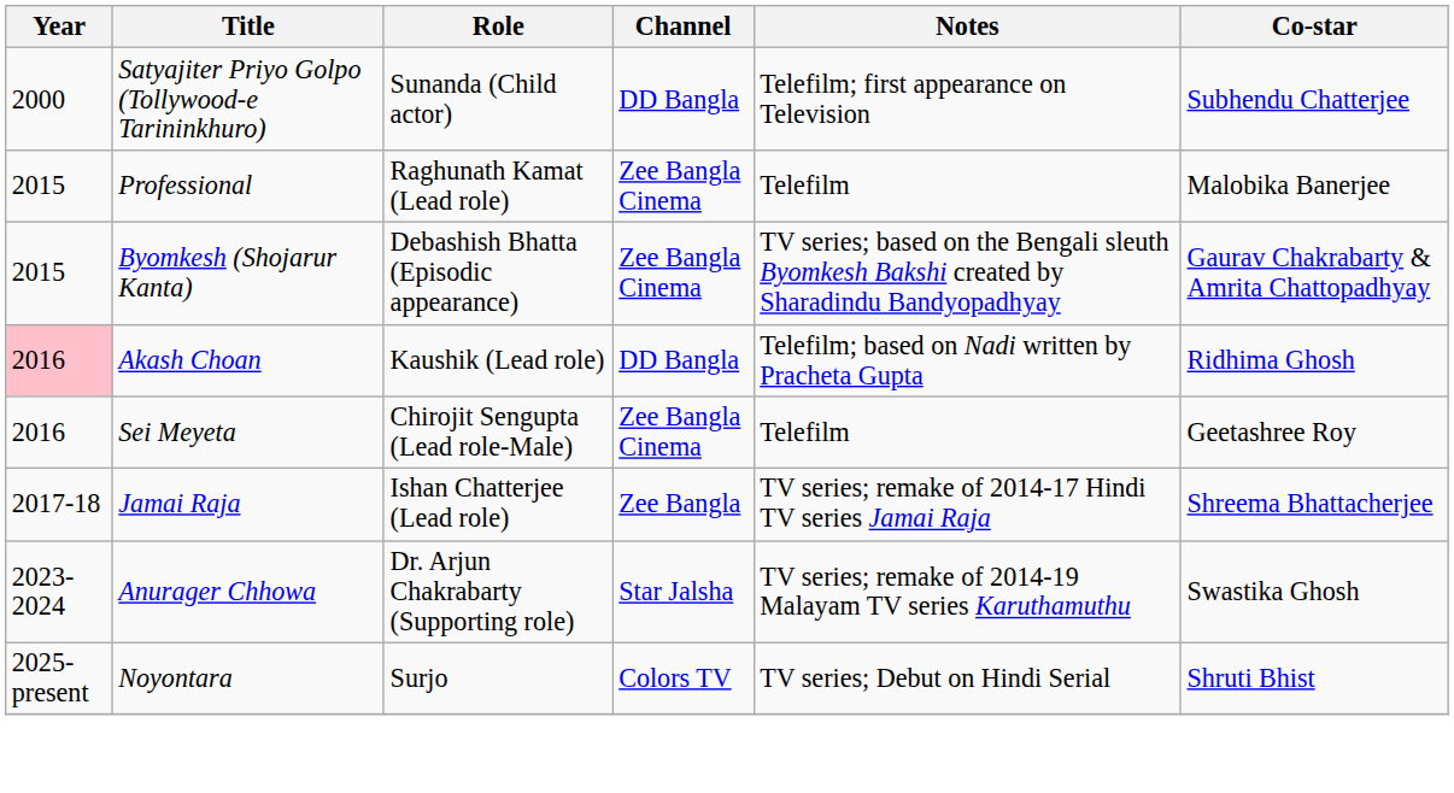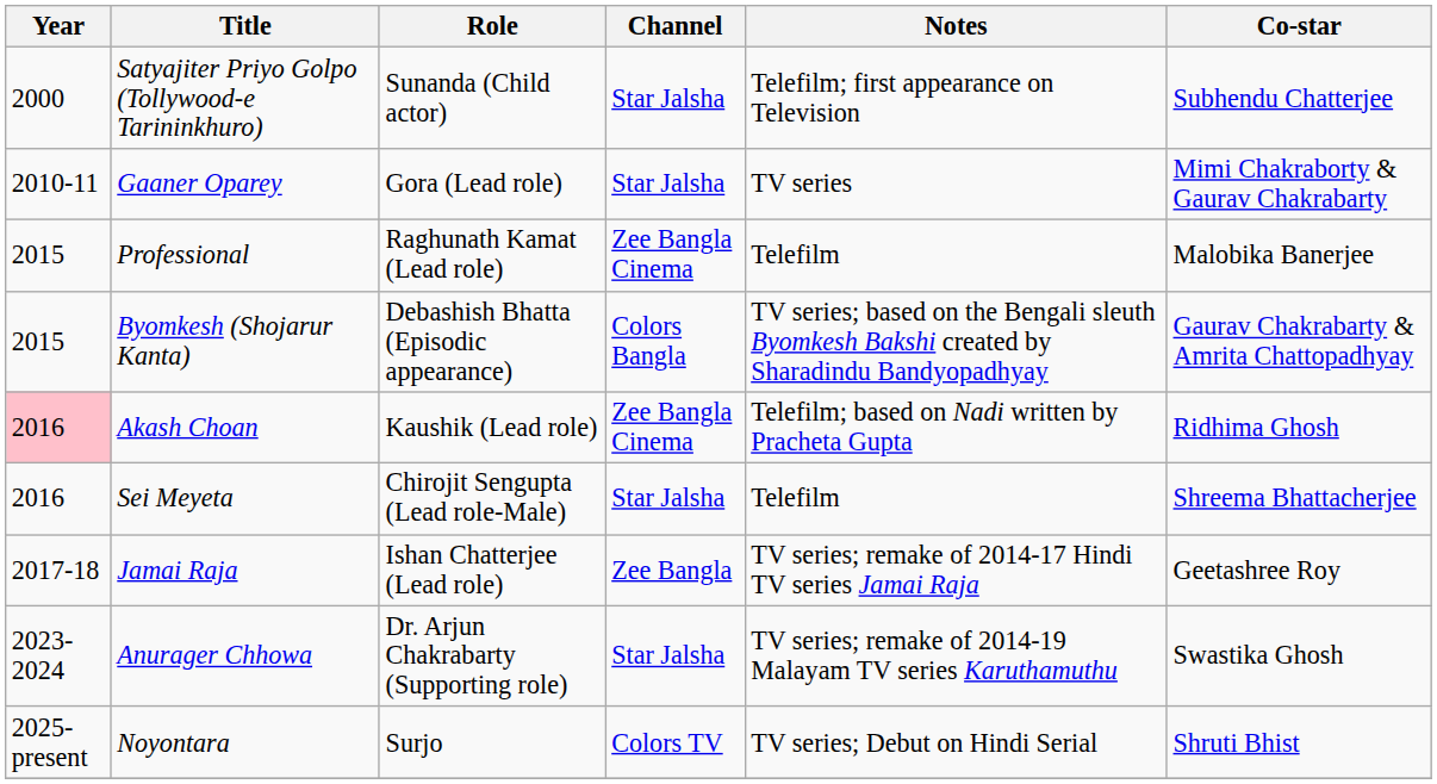Satyajiter Priyo Golpo (Tollywood-e Tarininkhuro) | Channel: DD Bangla -> Star Jalsha
+ row: 2010-11 | Gaaner Oparey | Gora (Lead role) | Star Jalsha | TV series | Mimi Chakraborty & Gaurav Chakrabarty
Byomkesh (Shojarur Kanta) | Channel: Zee Bangla Cinema -> Colors Bangla
Akash Choan | Channel: DD Bangla -> Zee Bangla Cinema
Sei Meyeta | Channel: Zee Bangla Cinema -> Star Jalsha
Sei Meyeta | Co-star: Geetashree Roy -> Shreema Bhattacherjee
Jamai Raja | Co-star: Shreema Bhattacherjee -> Geetashree Roy
